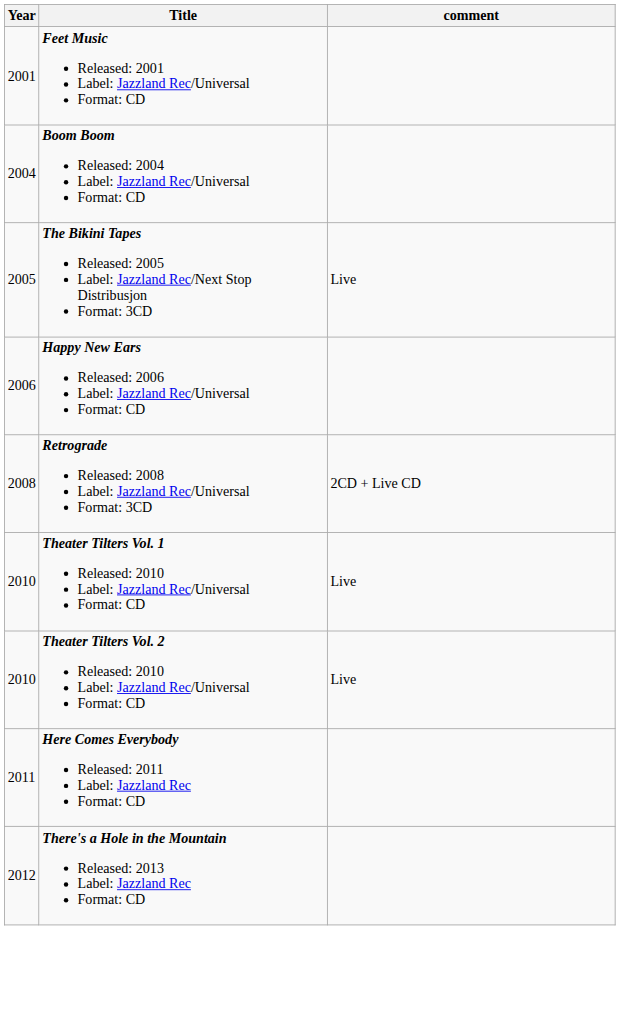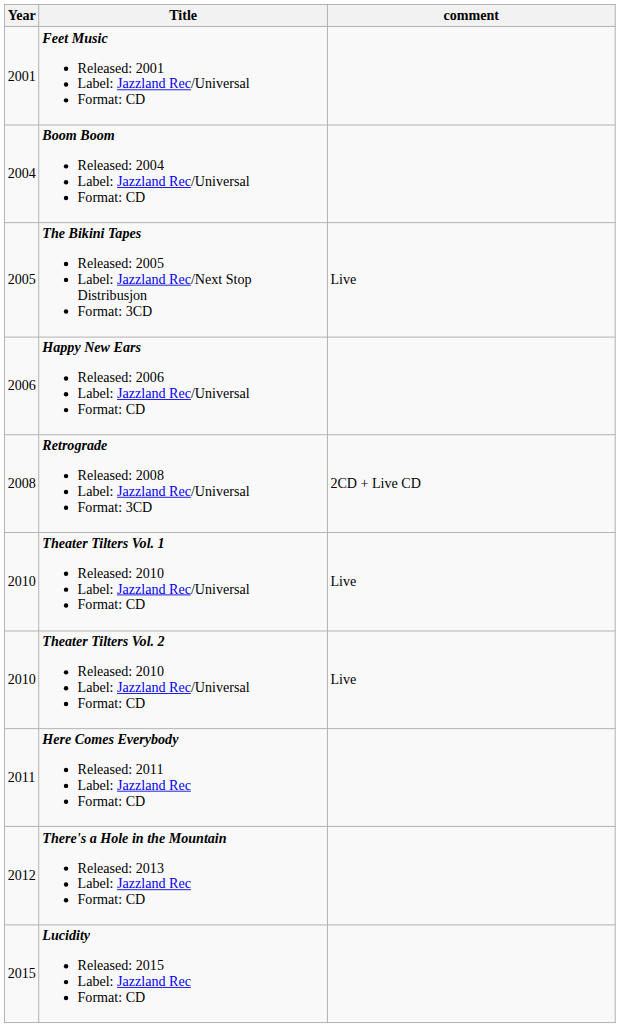+ row: 2015 | Lucidity Released: 2015 Label: Jazzland Rec Format: CD
